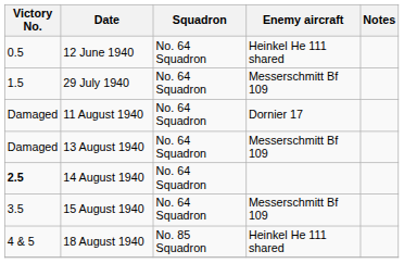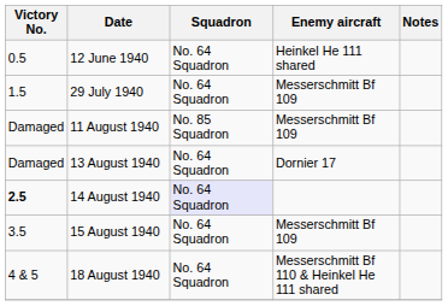11 August 1940 | Squadron: No. 64 Squadron -> No. 85 Squadron
11 August 1940 | Enemy aircraft: Dornier 17 -> Messerschmitt Bf 109
13 August 1940 | Enemy aircraft: Messerschmitt Bf 109 -> Dornier 17
14 August 1940 | Squadron: no background -> lavender background
18 August 1940 | Squadron: No. 85 Squadron -> No. 64 Squadron
18 August 1940 | Enemy aircraft: Heinkel He 111 shared -> Messerschmitt Bf 110 & Heinkel He 111 shared
